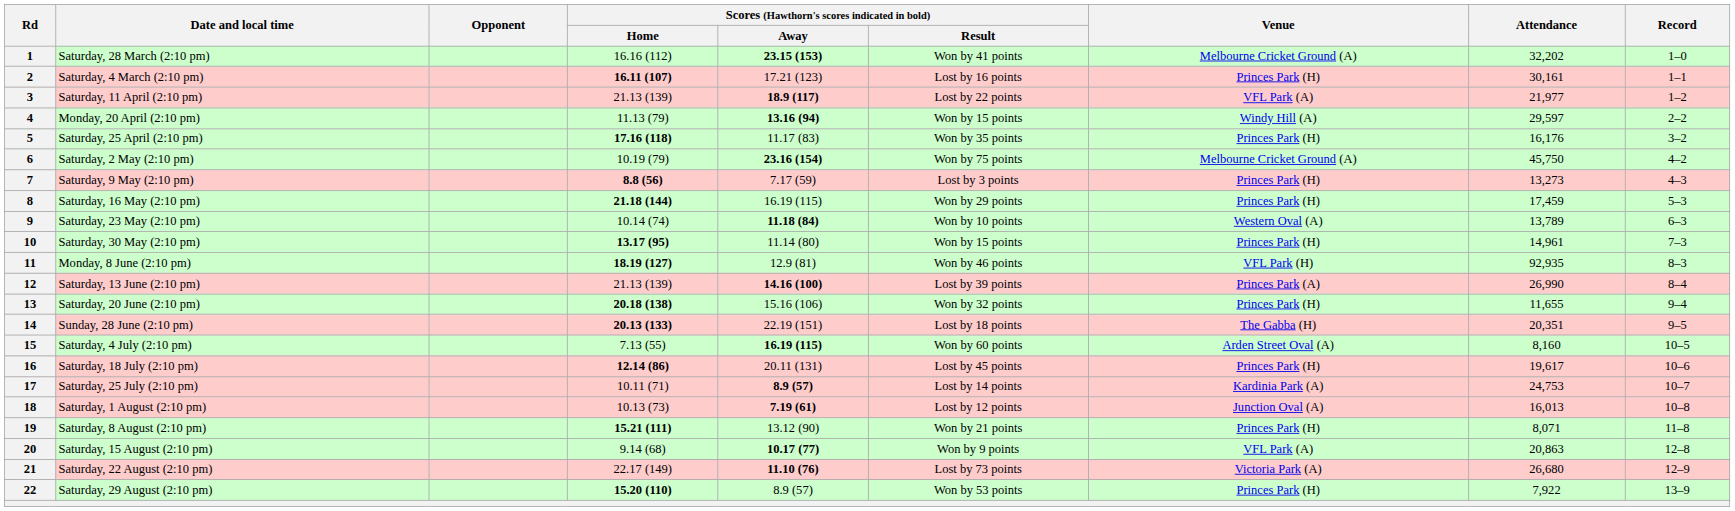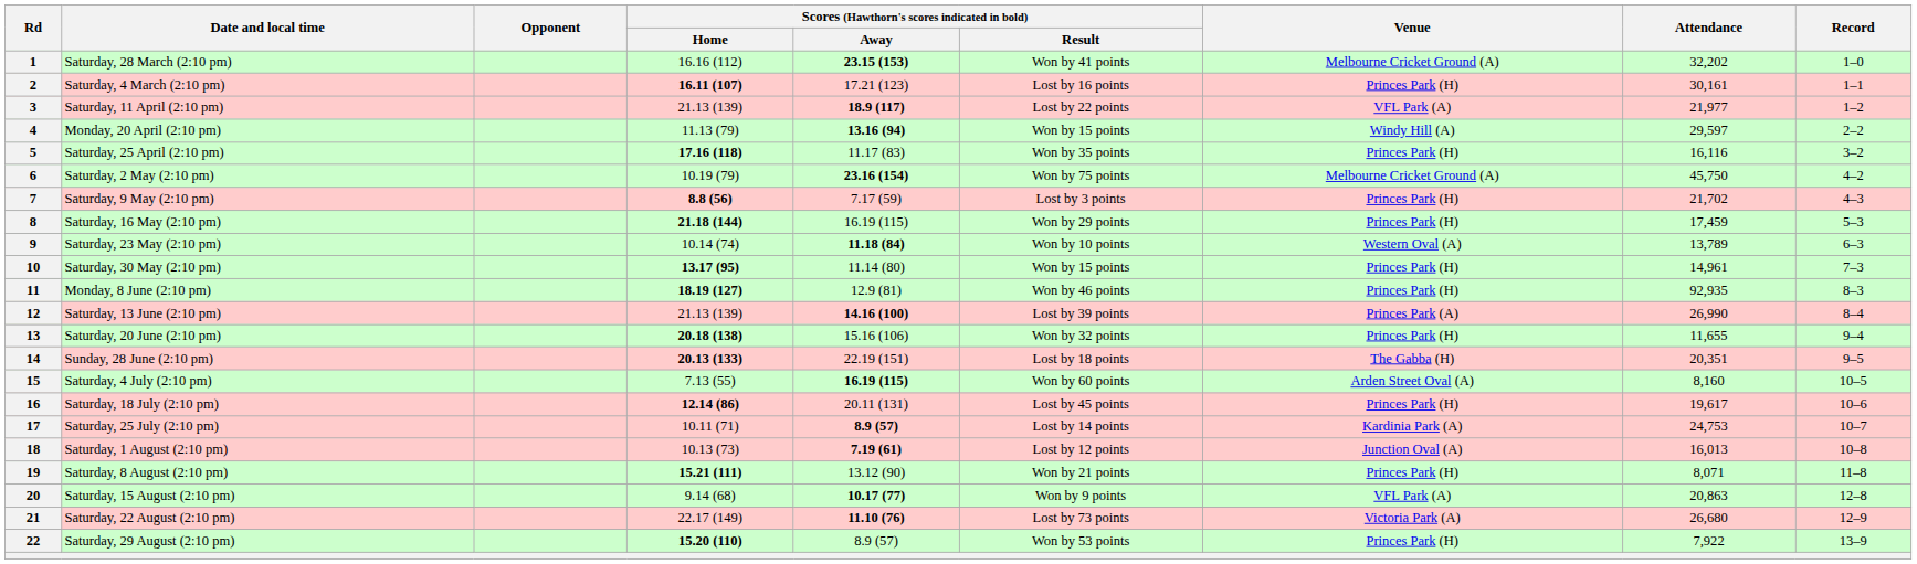5 | Attendance: 16,176 -> 16,116
7 | Attendance: 13,273 -> 21,702
11 | Venue: VFL Park (H) -> Princes Park (H)
